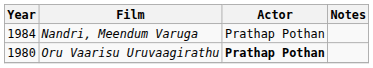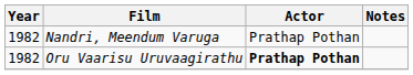Nandri, Meendum Varuga | Year: 1984 -> 1982
Oru Vaarisu Uruvaagirathu | Year: 1980 -> 1982
